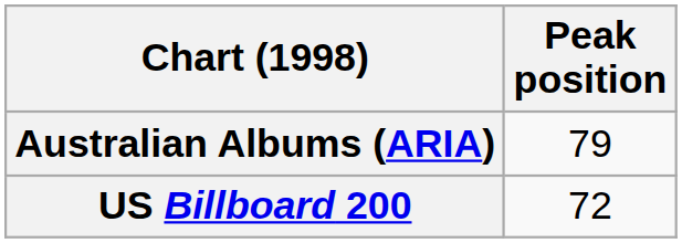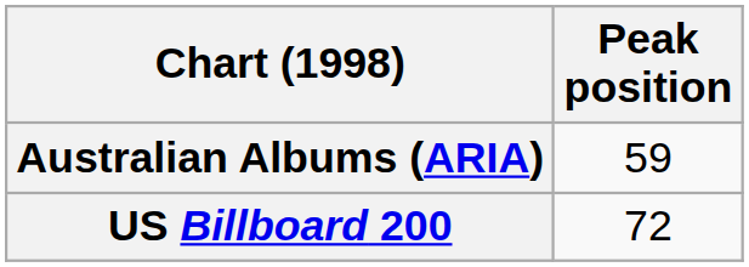Australian Albums (ARIA) | Peak position: 79 -> 59
